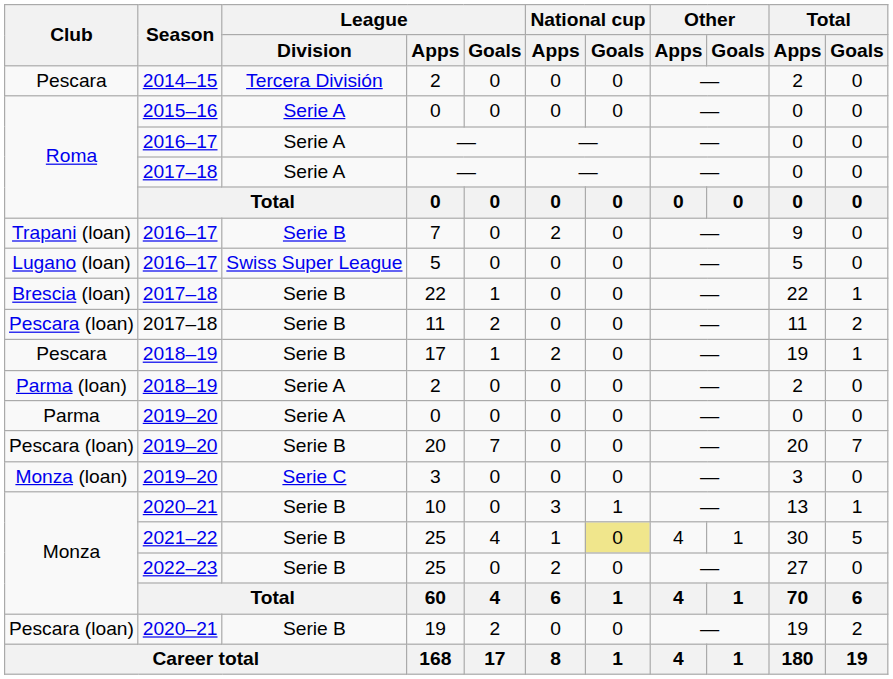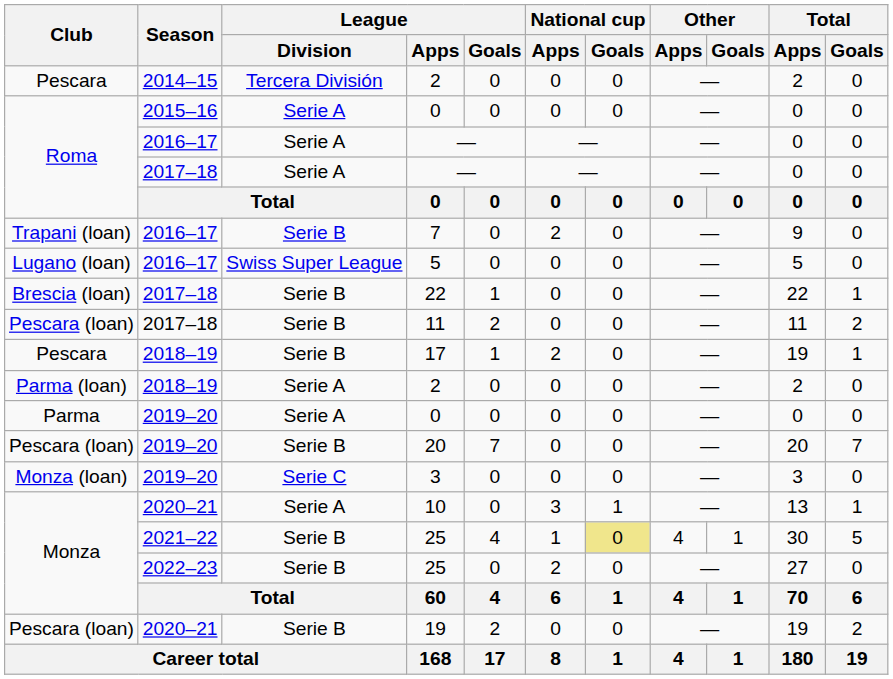10 | League / Division: Serie B -> Serie A
